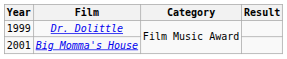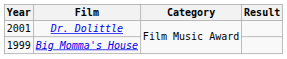Dr. Dolittle | Year: 1999 -> 2001
Big Momma's House | Year: 2001 -> 1999
